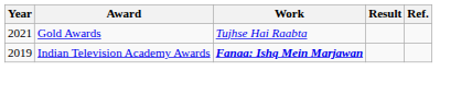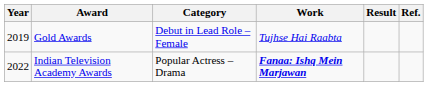+ column: Category | Debut in Lead Role – Female | Popular Actress – Drama
Gold Awards | Year: 2021 -> 2019
Indian Television Academy Awards | Year: 2019 -> 2022
